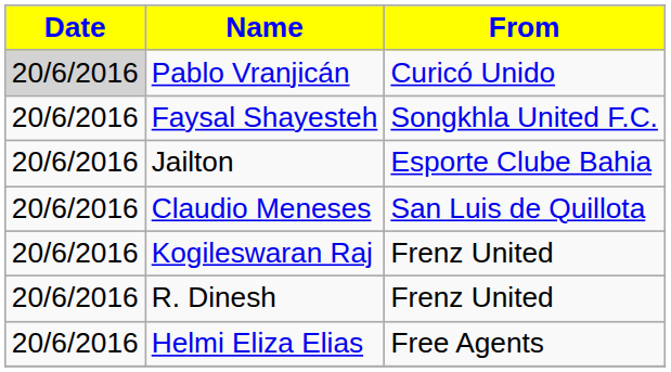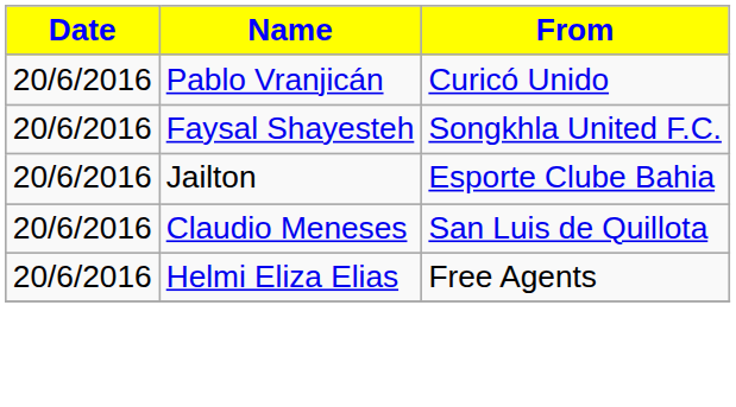Pablo Vranjicán | Date: lightgrey background -> no background
- row: 20/6/2016 | Kogileswaran Raj | Frenz United
- row: 20/6/2016 | R. Dinesh | Frenz United
